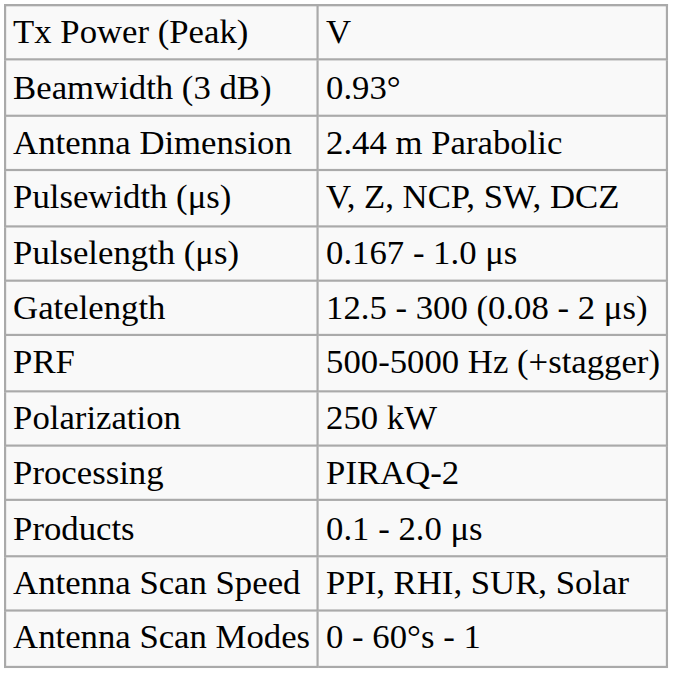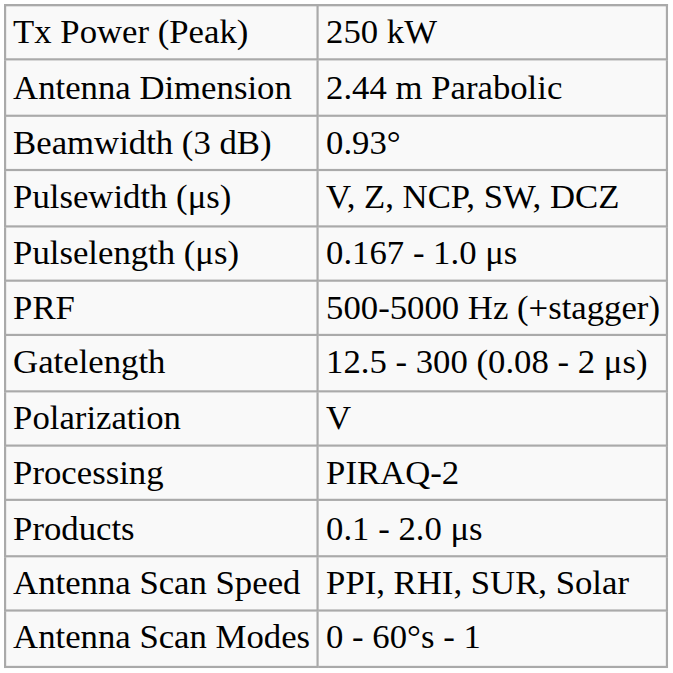Tx Power (Peak) | column 2: V -> 250 kW
rows swapped: Antenna Dimension <-> Beamwidth (3 dB)
rows swapped: Gatelength <-> PRF
Polarization | column 2: 250 kW -> V
